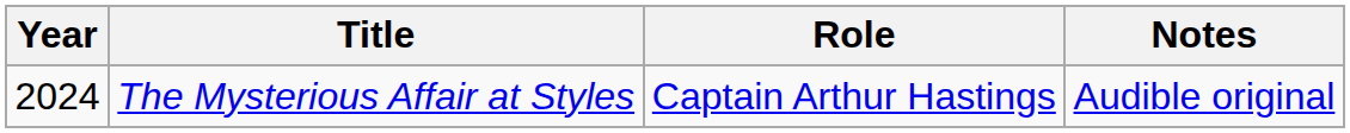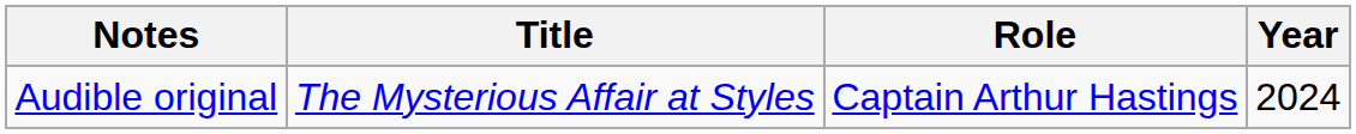columns swapped: Year <-> Notes
